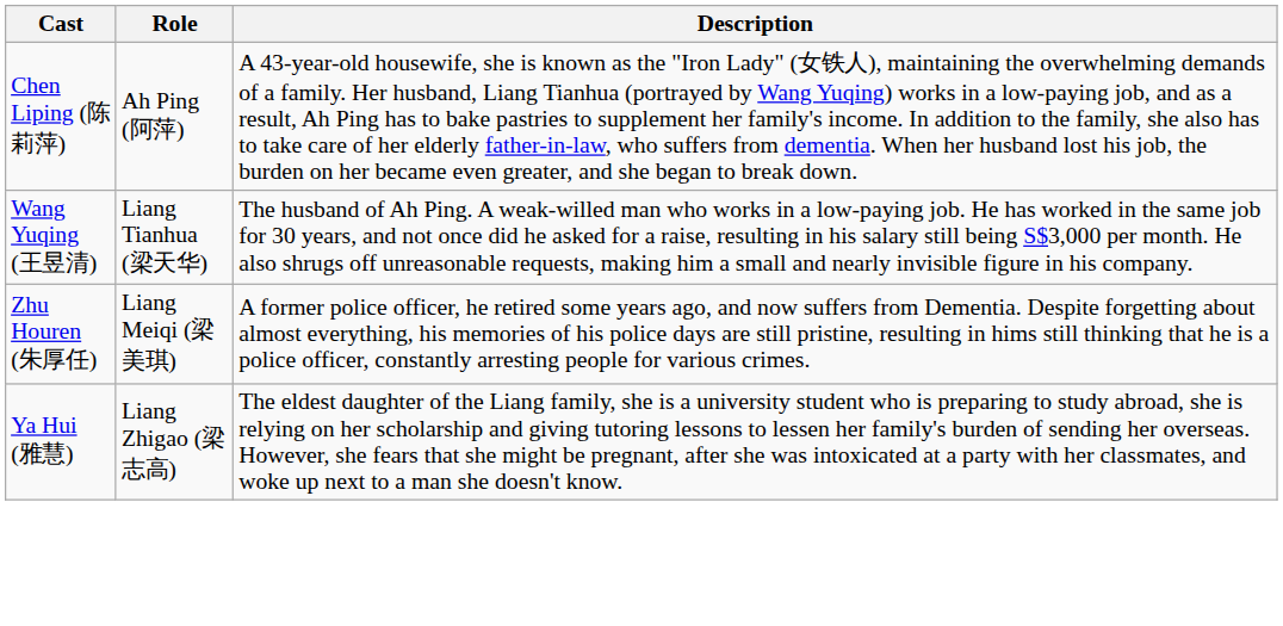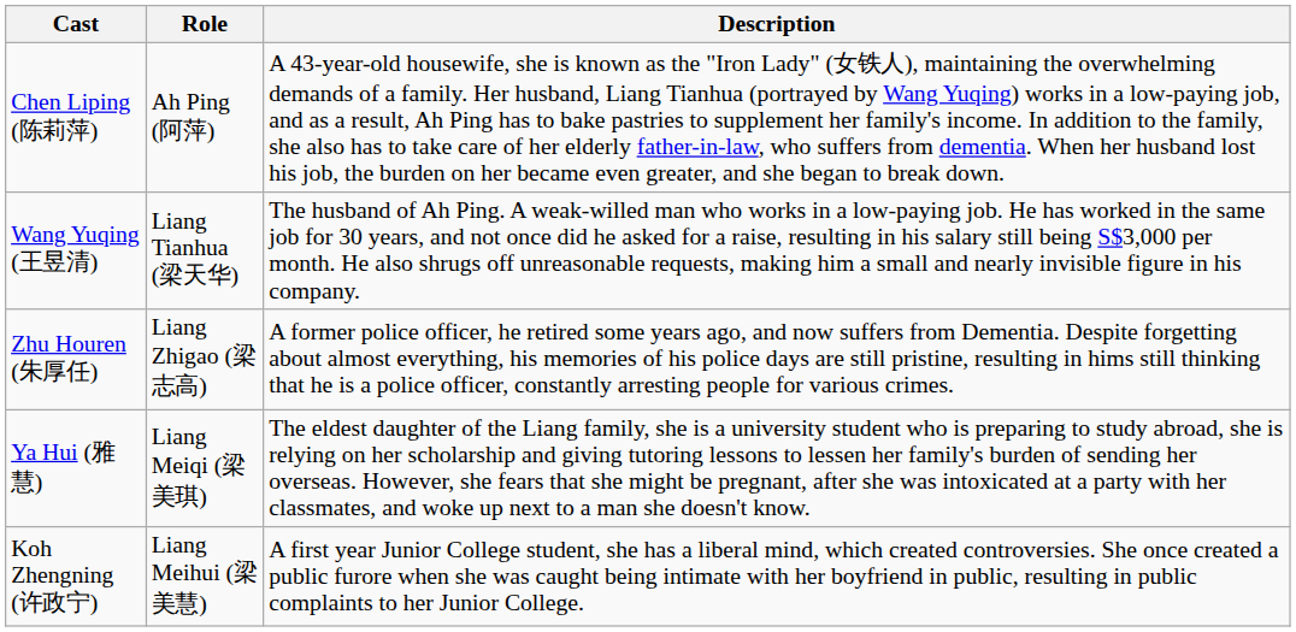Zhu Houren (朱厚任) | Role: Liang Meiqi (梁美琪) -> Liang Zhigao (梁志高)
Ya Hui (雅慧) | Role: Liang Zhigao (梁志高) -> Liang Meiqi (梁美琪)
+ row: Koh Zhengning (许政宁) | Liang Meihui (梁美慧) | A first year Junior College student, she has a liberal mind, which created controversies. She once created a public furore when she was caught being intimate with her boyfriend in public, resulting in public complaints to her Junior College.
